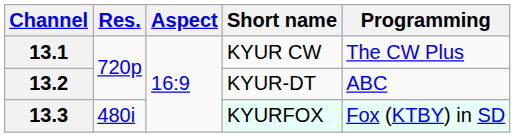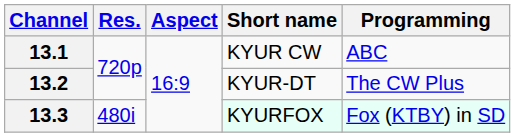13.1 | Programming: The CW Plus -> ABC
13.2 | Programming: ABC -> The CW Plus
